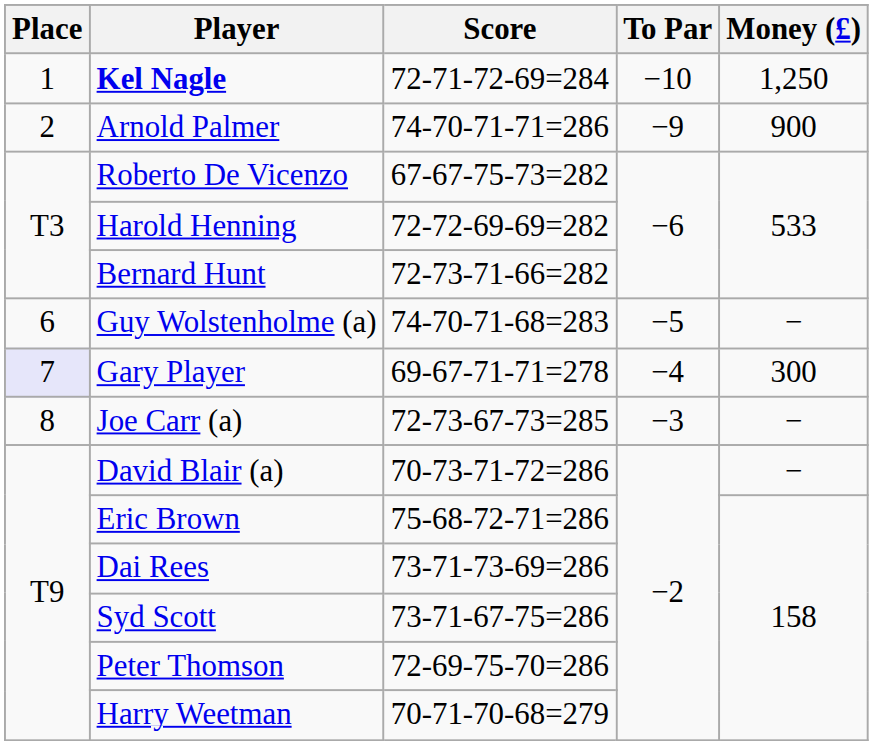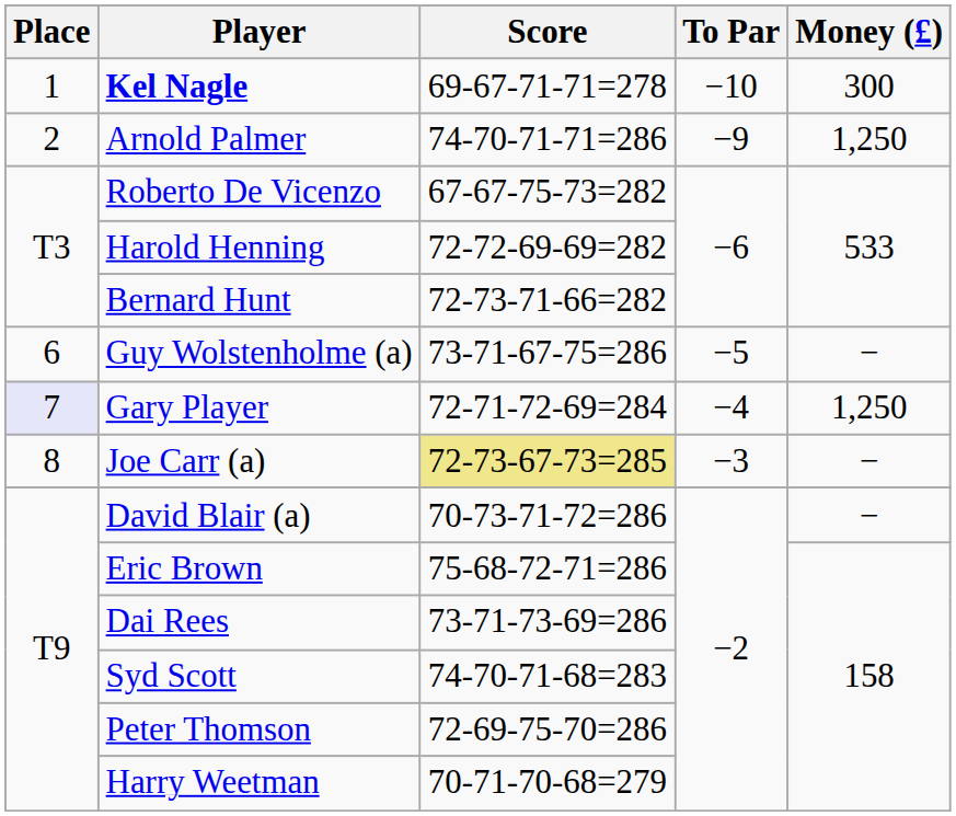Kel Nagle | Score: 72-71-72-69=284 -> 69-67-71-71=278
Kel Nagle | Money (£): 1,250 -> 300
Arnold Palmer | Money (£): 900 -> 1,250
Guy Wolstenholme (a) | Score: 74-70-71-68=283 -> 73-71-67-75=286
Gary Player | Score: 69-67-71-71=278 -> 72-71-72-69=284
Gary Player | Money (£): 300 -> 1,250
Joe Carr (a) | Score: no background -> khaki background
Syd Scott | Score: 73-71-67-75=286 -> 74-70-71-68=283
